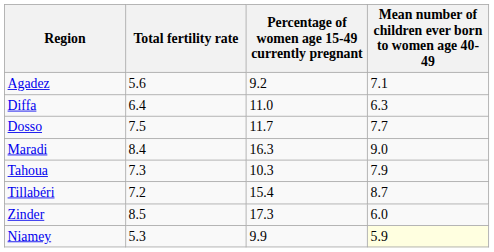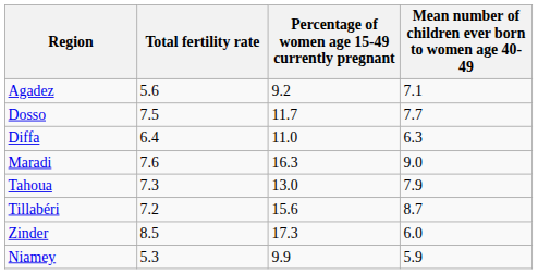rows swapped: Diffa <-> Dosso
Maradi | Total fertility rate: 8.4 -> 7.6
Tahoua | Percentage of women age 15-49 currently pregnant: 10.3 -> 13.0
Tillabéri | Percentage of women age 15-49 currently pregnant: 15.4 -> 15.6
Niamey | Mean number of children ever born to women age 40-49: lightyellow background -> no background
